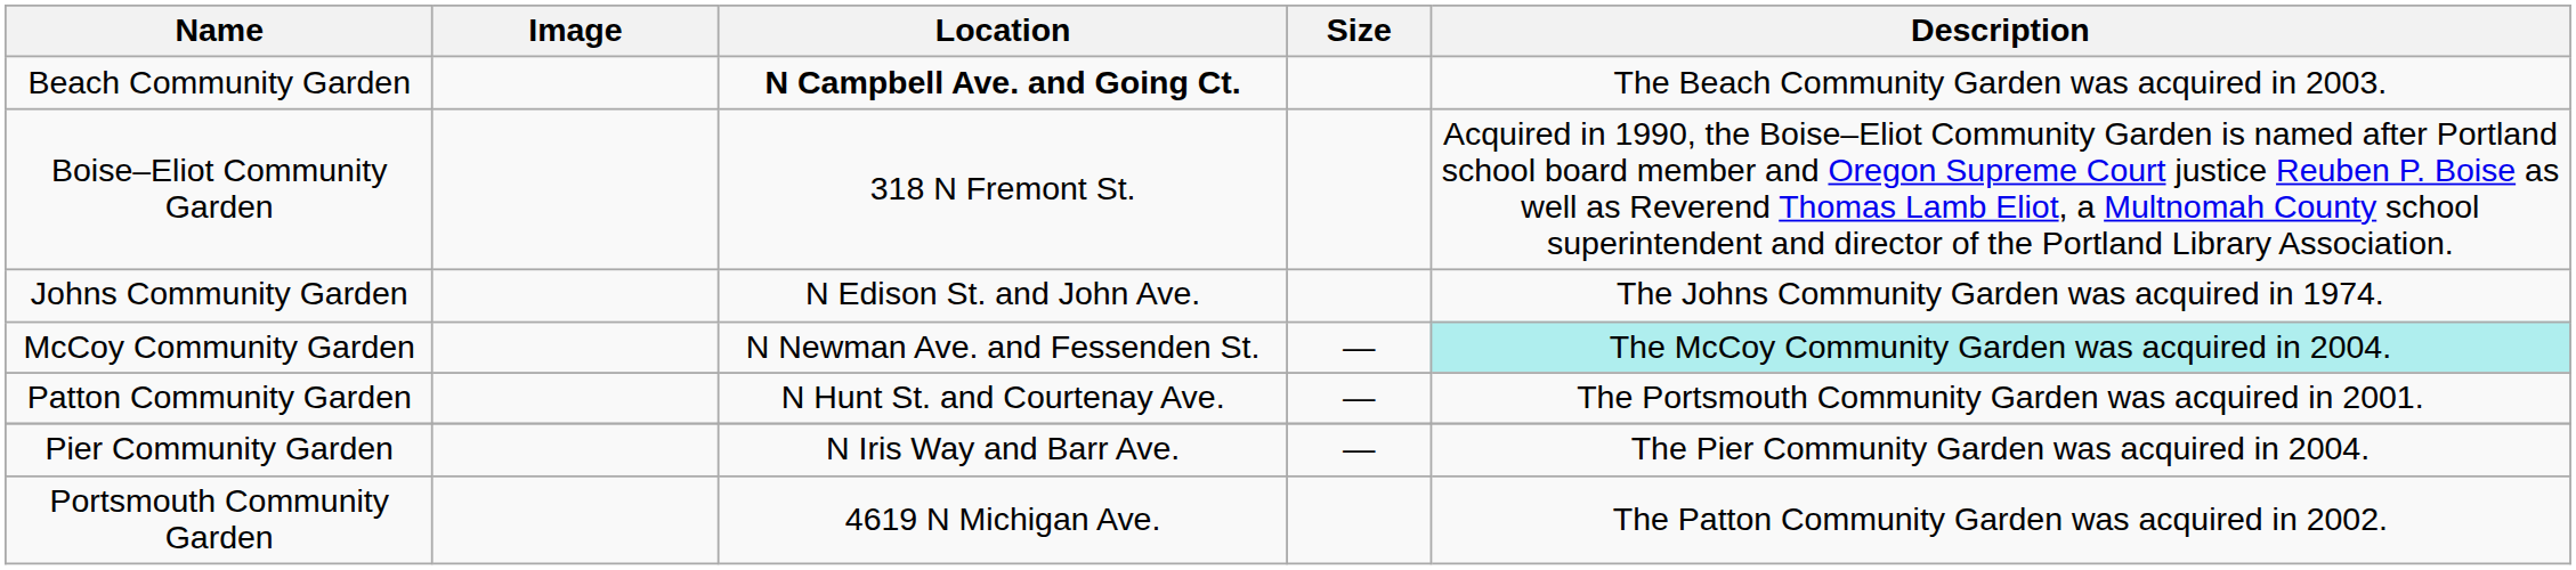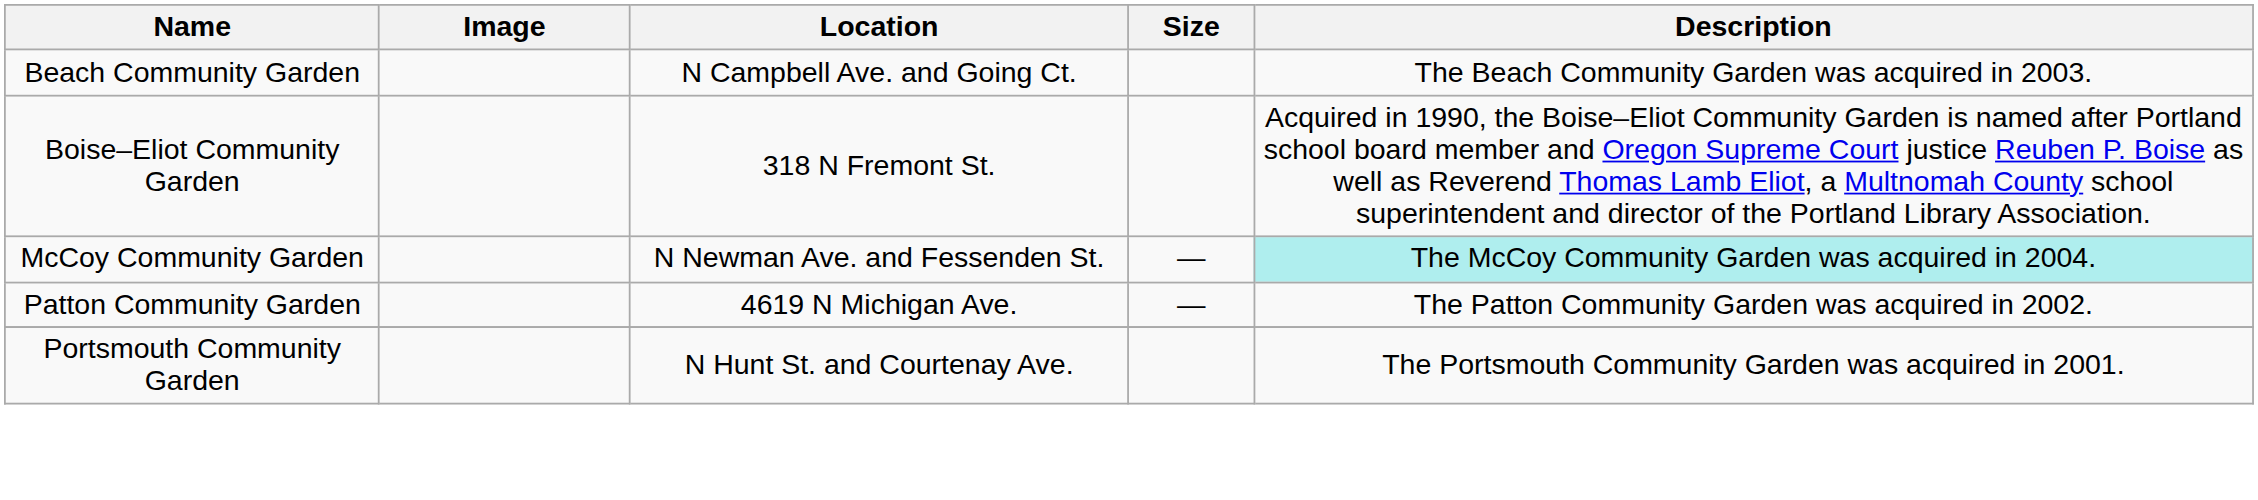Beach Community Garden | Location: bold -> normal
- row: Johns Community Garden | N Edison St. and John Ave. | The Johns Community Garden was acquired in 1974.
Patton Community Garden | Location: N Hunt St. and Courtenay Ave. -> 4619 N Michigan Ave.
Patton Community Garden | Description: The Portsmouth Community Garden was acquired in 2001. -> The Patton Community Garden was acquired in 2002.
- row: Pier Community Garden | N Iris Way and Barr Ave. | — | The Pier Community Garden was acquired in 2004.
Portsmouth Community Garden | Location: 4619 N Michigan Ave. -> N Hunt St. and Courtenay Ave.
Portsmouth Community Garden | Description: The Patton Community Garden was acquired in 2002. -> The Portsmouth Community Garden was acquired in 2001.
